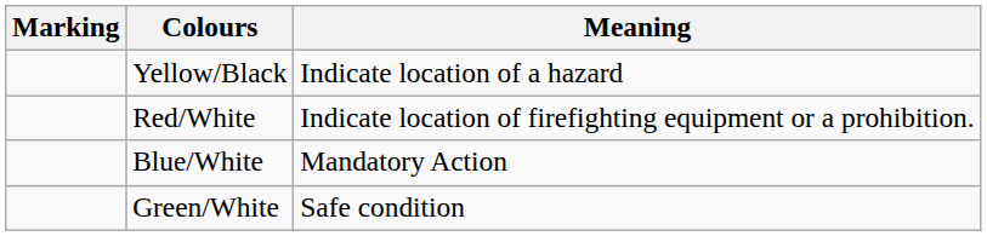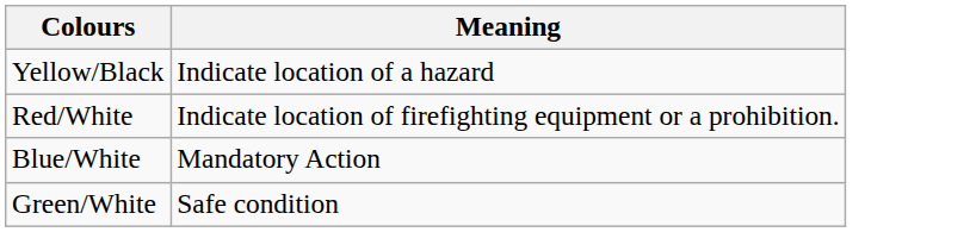- column: Marking
